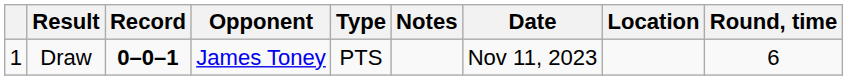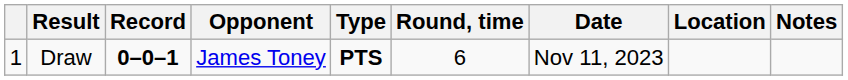columns swapped: Round, time <-> Notes
Draw | Type: normal -> bold
